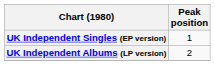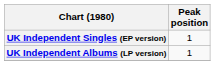UK Independent Albums (LP version) | Peak position: 2 -> 1
